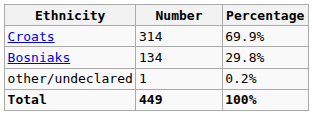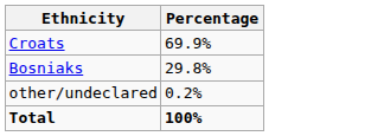- column: Number | 314 | 134 | 1 | 449
